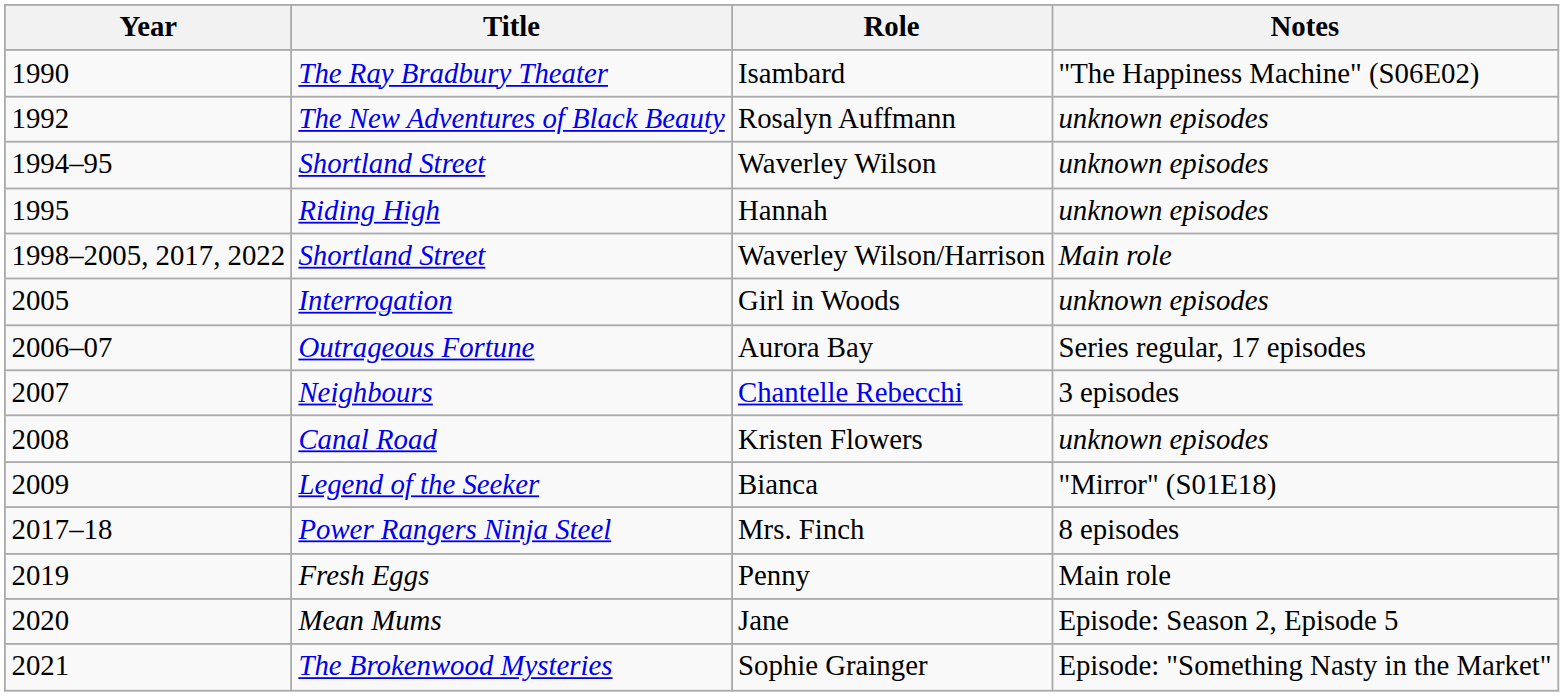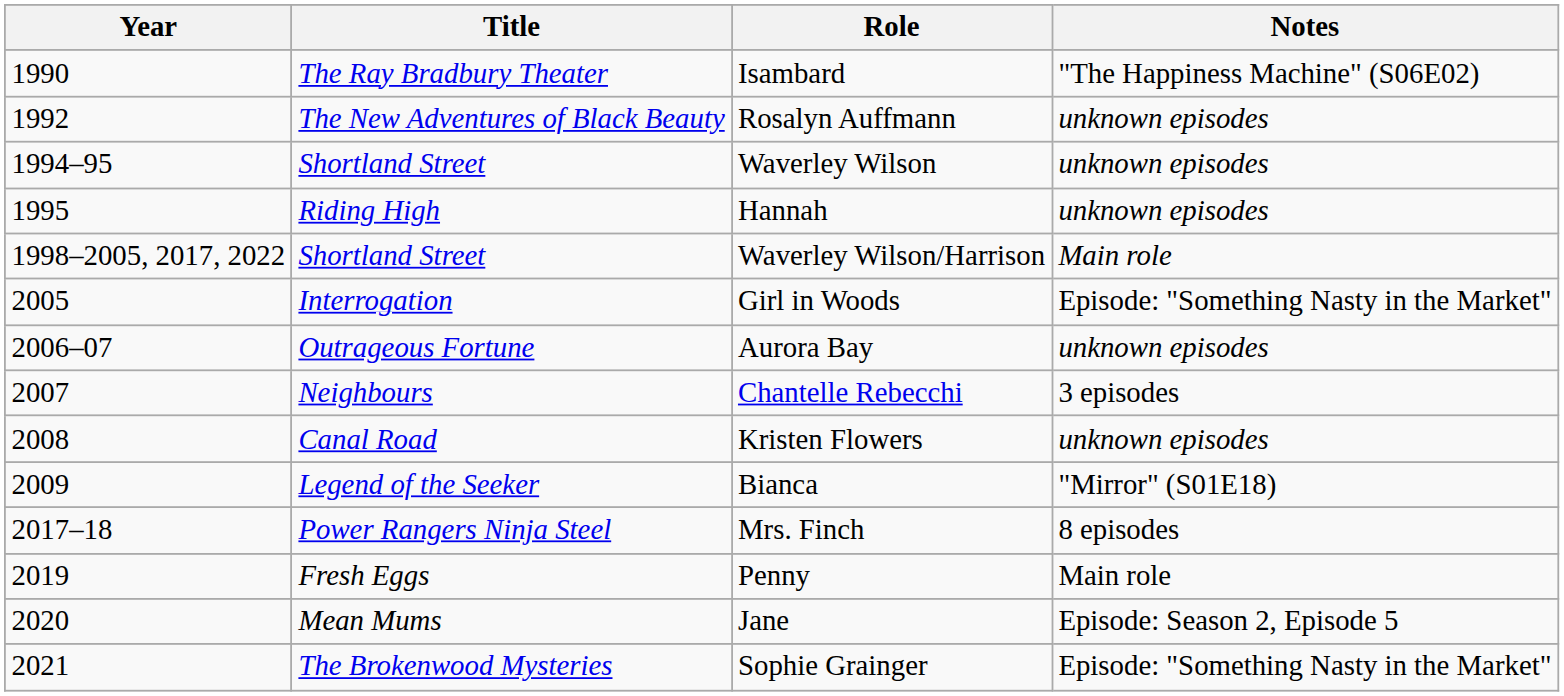Girl in Woods | Notes: unknown episodes -> Episode: "Something Nasty in the Market"
Aurora Bay | Notes: Series regular, 17 episodes -> unknown episodes
